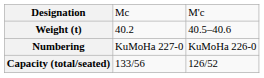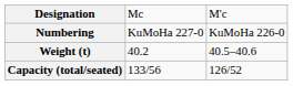rows swapped: Numbering <-> Weight (t)
